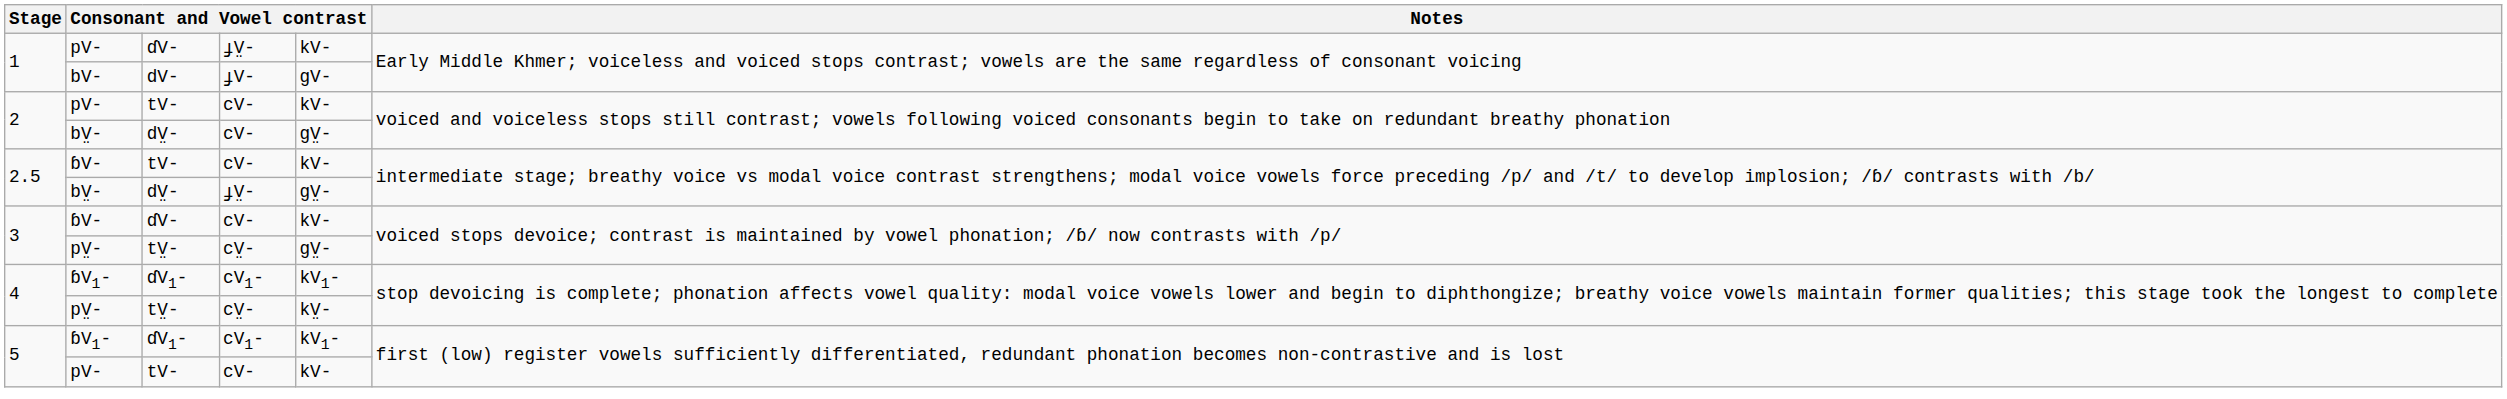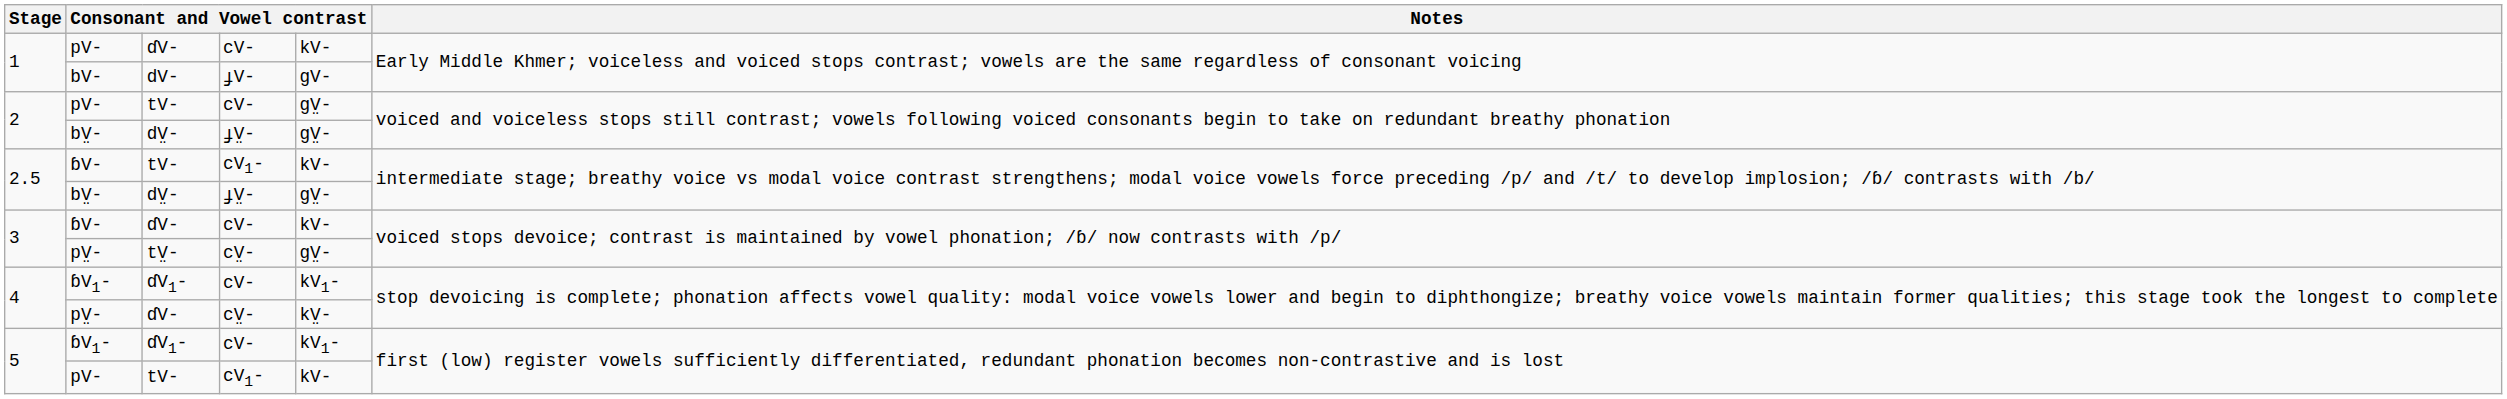1 / pV- | column 4: ɟV̤- -> cV-
2 / pV- | column 5: kV- -> ɡV̤-
2 / bV̤- | column 4: cV- -> ɟV̤-
2.5 / ɓV- | column 4: cV- -> cV1-
4 / ɓV1- | column 4: cV1- -> cV-
4 / pV̤- | column 3: tV̤- -> ɗV-
5 / ɓV1- | column 4: cV1- -> cV-
5 / pV- | column 4: cV- -> cV1-
